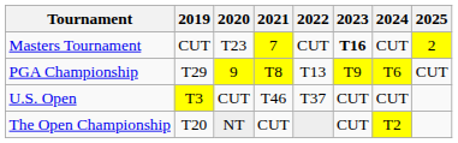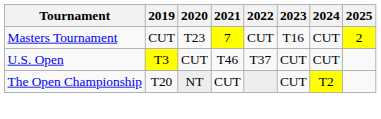Masters Tournament | 2023: bold -> normal
- row: PGA Championship | T29 | 9 | T8 | T13 | T9 | T6 | CUT
